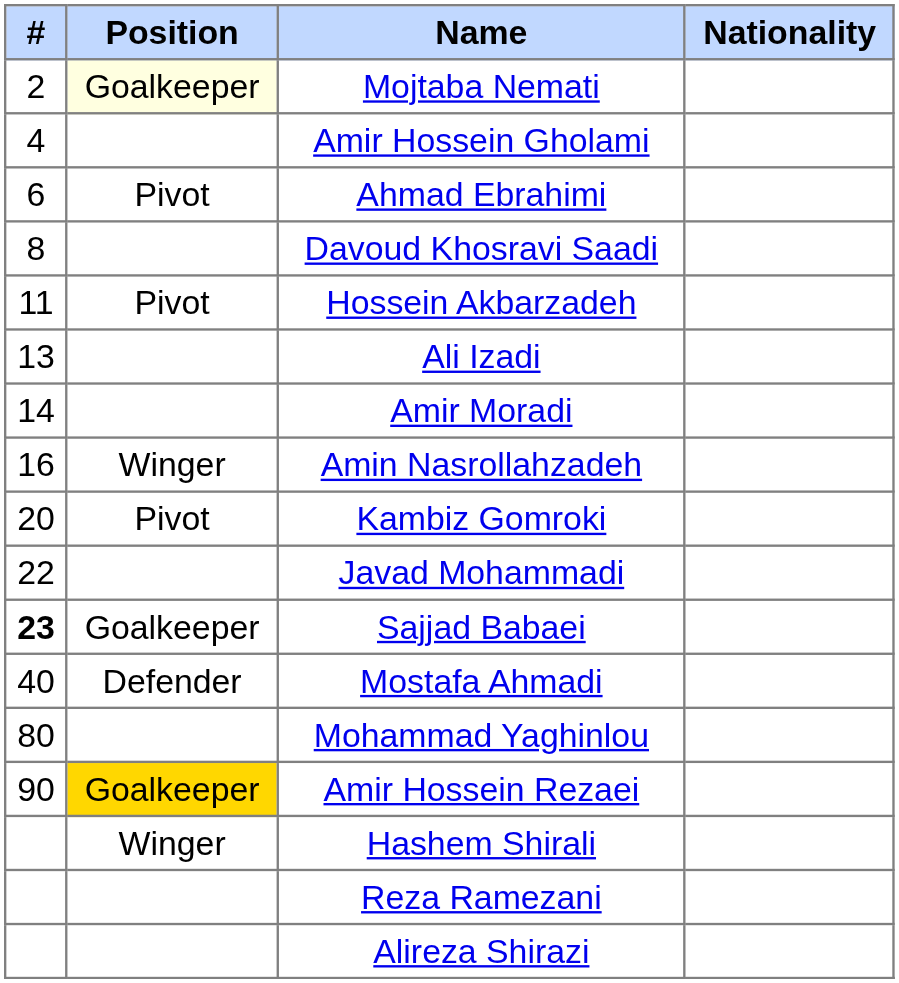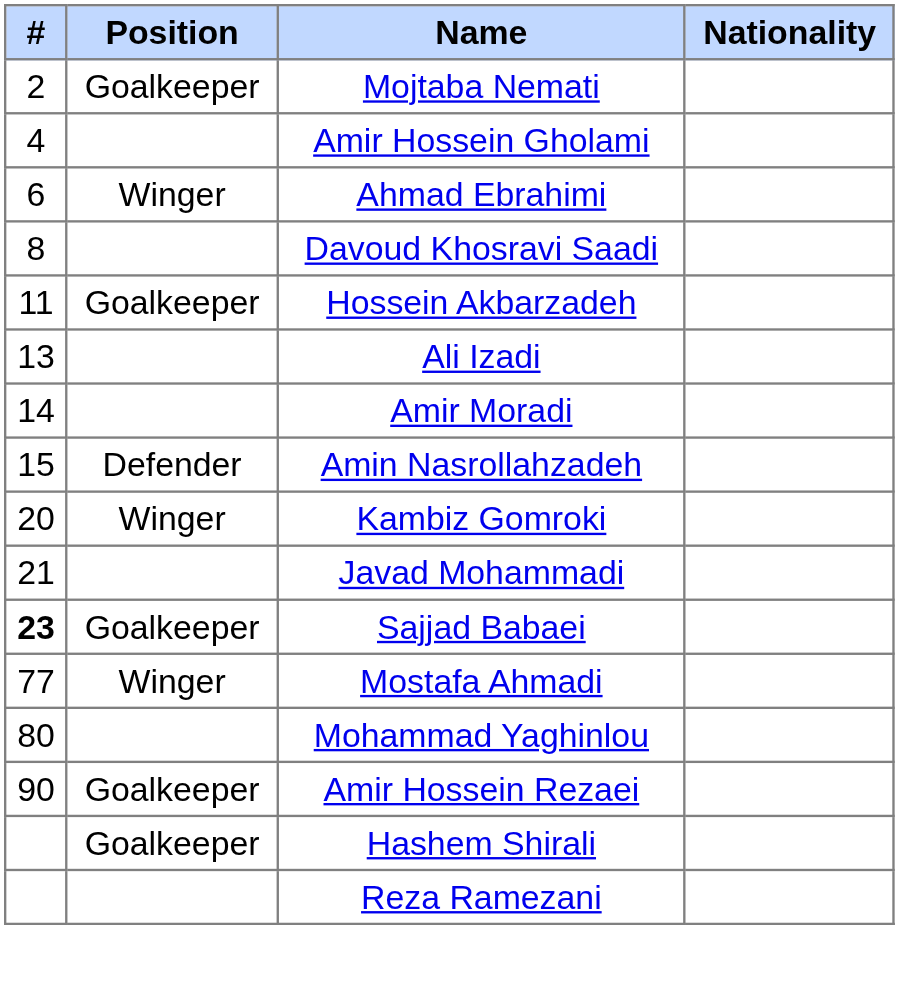Mojtaba Nemati | Position: lightyellow background -> no background
Ahmad Ebrahimi | Position: Pivot -> Winger
Hossein Akbarzadeh | Position: Pivot -> Goalkeeper
Amin Nasrollahzadeh | #: 16 -> 15
Amin Nasrollahzadeh | Position: Winger -> Defender
Kambiz Gomroki | Position: Pivot -> Winger
Javad Mohammadi | #: 22 -> 21
Mostafa Ahmadi | #: 40 -> 77
Mostafa Ahmadi | Position: Defender -> Winger
Amir Hossein Rezaei | Position: gold background -> no background
Hashem Shirali | Position: Winger -> Goalkeeper
- row: Alireza Shirazi
